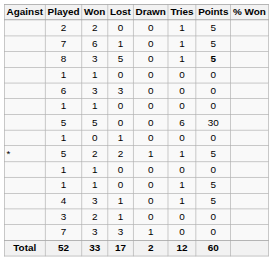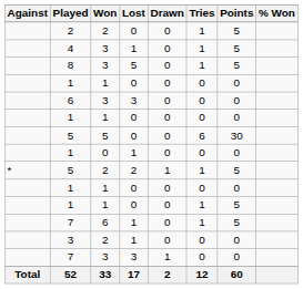rows swapped: 4 <-> 7 / 6
8 | Points: bold -> normal
